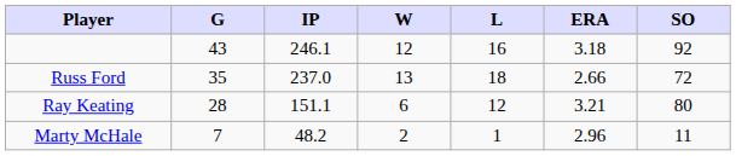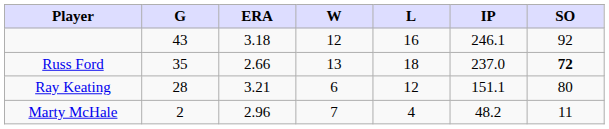columns swapped: IP <-> ERA
Russ Ford | SO: normal -> bold
Marty McHale | G: 7 -> 2
Marty McHale | W: 2 -> 7
Marty McHale | L: 1 -> 4
